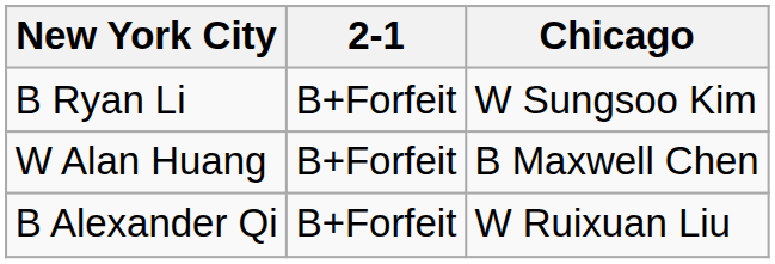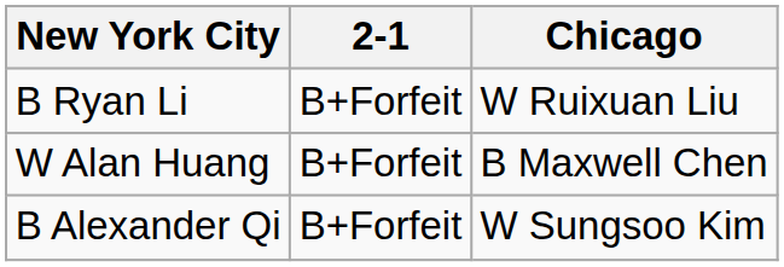B Ryan Li | Chicago: W Sungsoo Kim -> W Ruixuan Liu
B Alexander Qi | Chicago: W Ruixuan Liu -> W Sungsoo Kim
